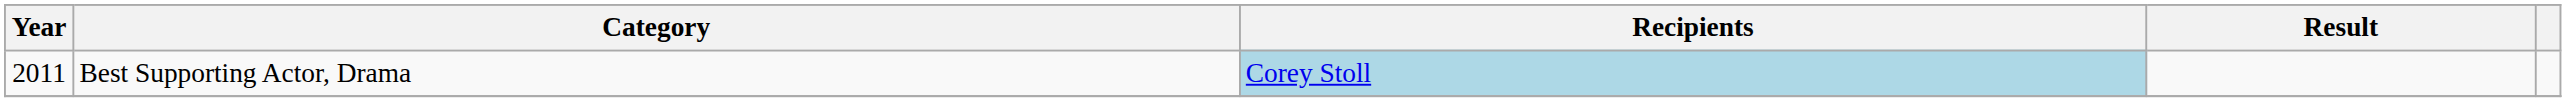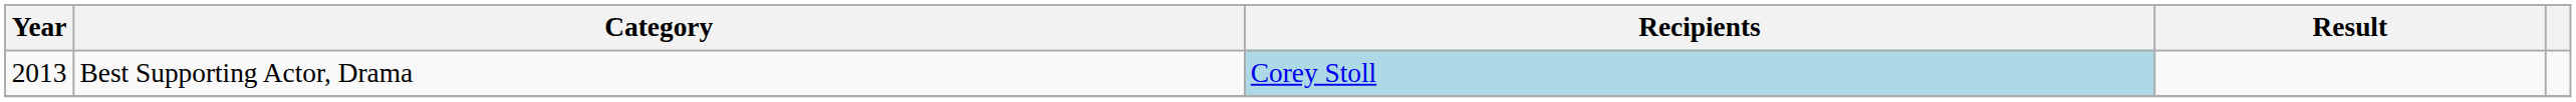Best Supporting Actor, Drama | Year: 2011 -> 2013
